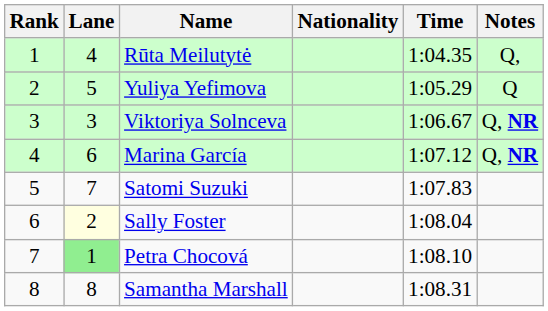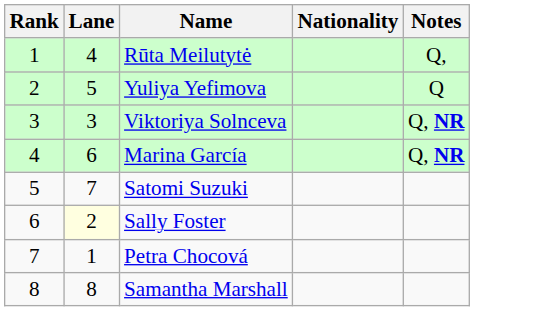- column: Time | 1:04.35 | 1:05.29 | 1:06.67 | 1:07.12 | 1:07.83 | 1:08.04 | 1:08.10 | 1:08.31
Petra Chocová | Lane: lightgreen background -> no background
